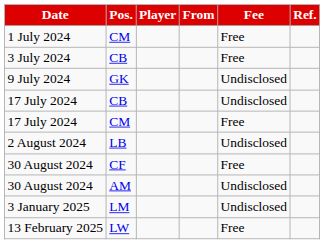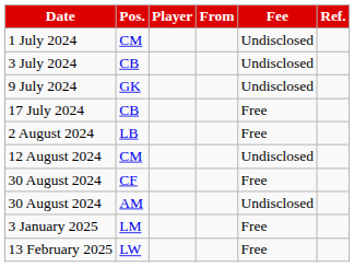1 July 2024 | Fee: Free -> Undisclosed
3 July 2024 | Fee: Free -> Undisclosed
17 July 2024 / CB | Fee: Undisclosed -> Free
- row: 17 July 2024 | CM | Free
2 August 2024 | Fee: Undisclosed -> Free
+ row: 12 August 2024 | CM | Undisclosed
3 January 2025 | Fee: Undisclosed -> Free
